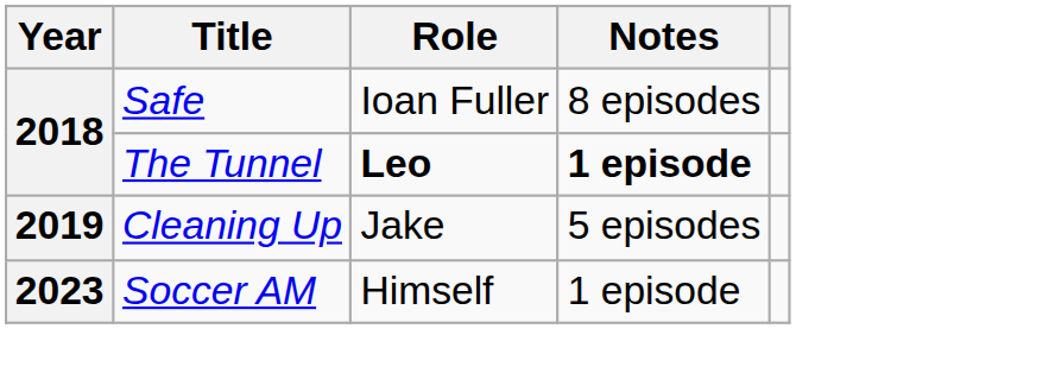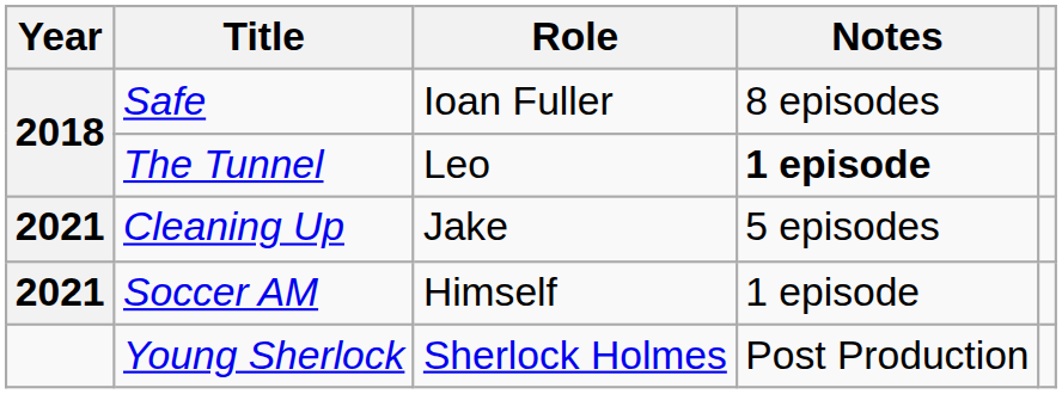The Tunnel | Role: bold -> normal
Cleaning Up | Year: 2019 -> 2021
Soccer AM | Year: 2023 -> 2021
+ row: Young Sherlock | Sherlock Holmes | Post Production
